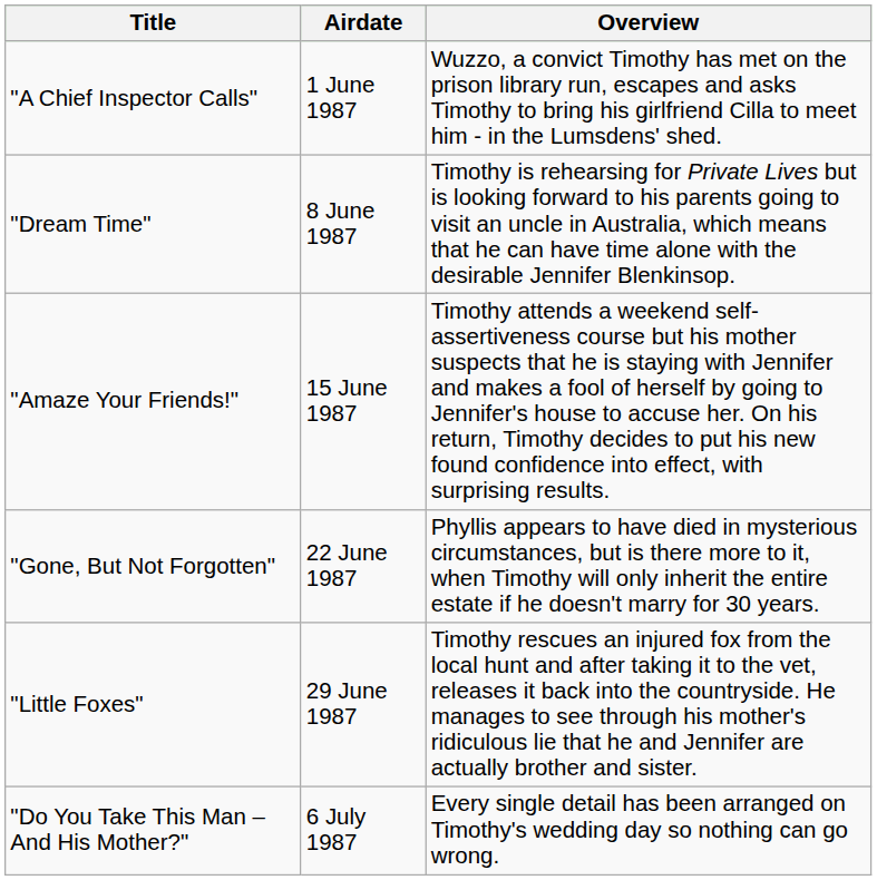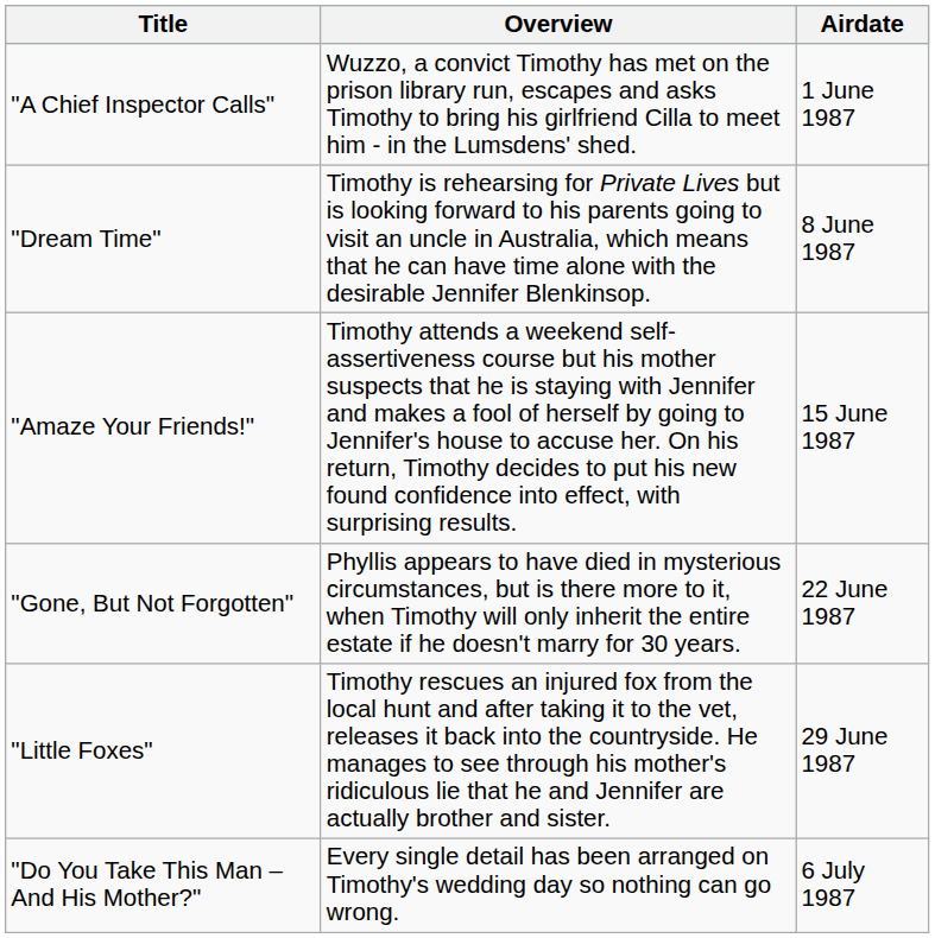columns swapped: Airdate <-> Overview
